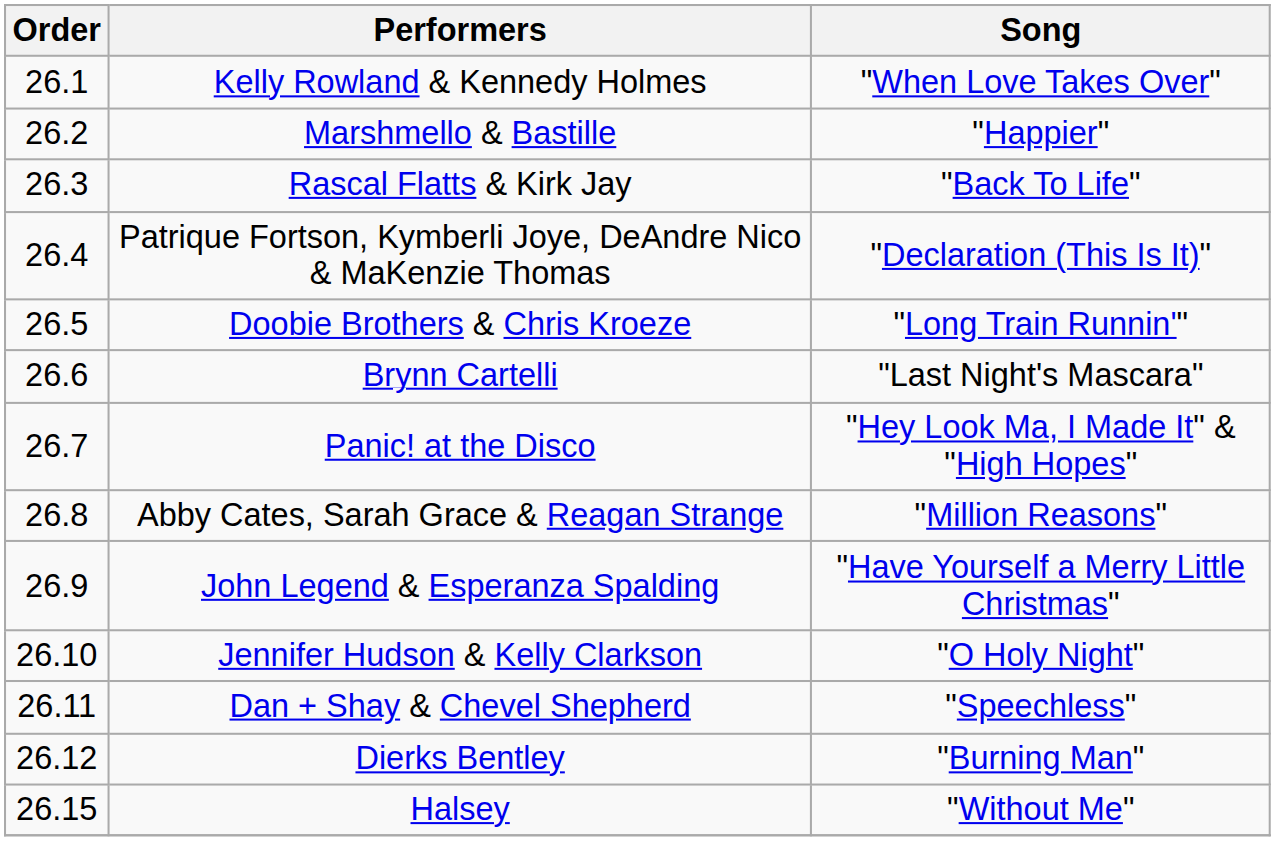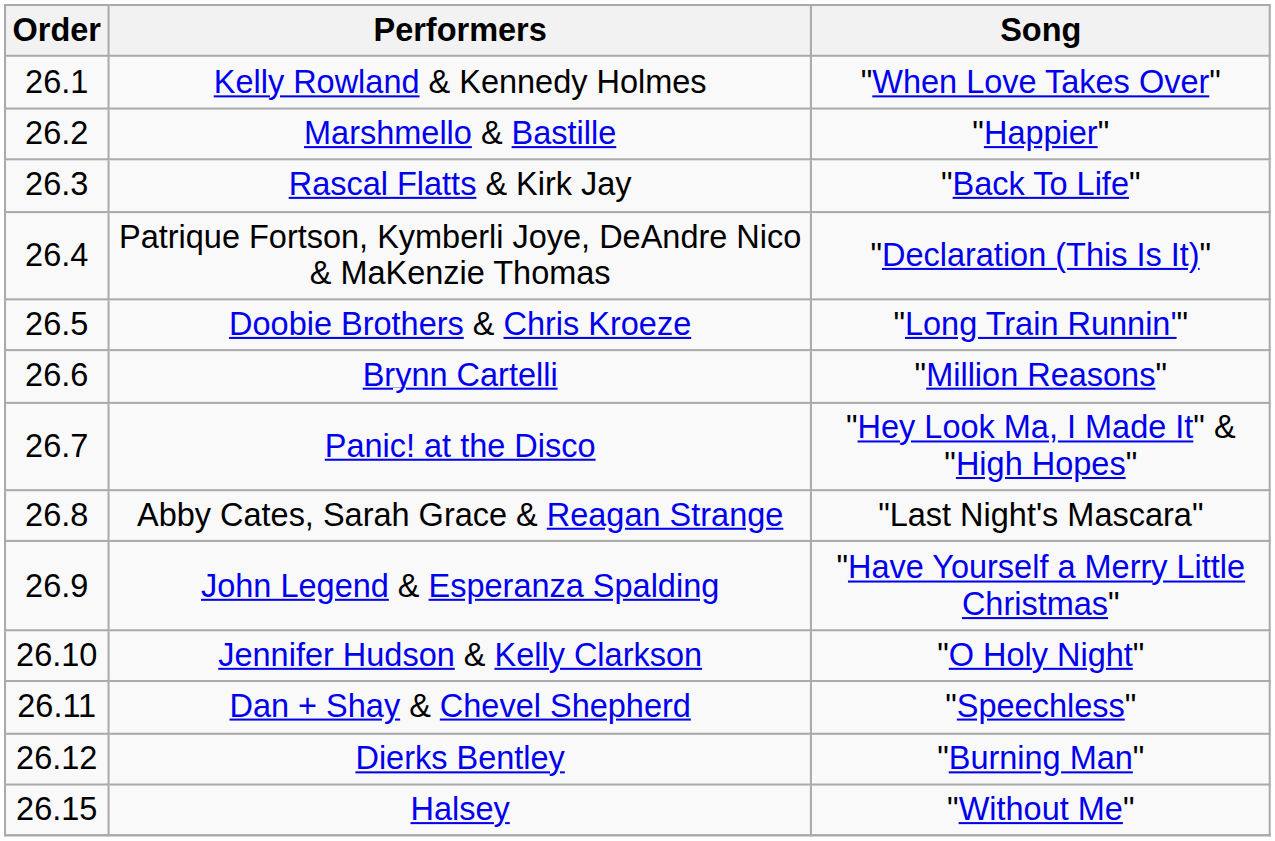Brynn Cartelli | Song: "Last Night's Mascara" -> "Million Reasons"
Abby Cates, Sarah Grace & Reagan Strange | Song: "Million Reasons" -> "Last Night's Mascara"
